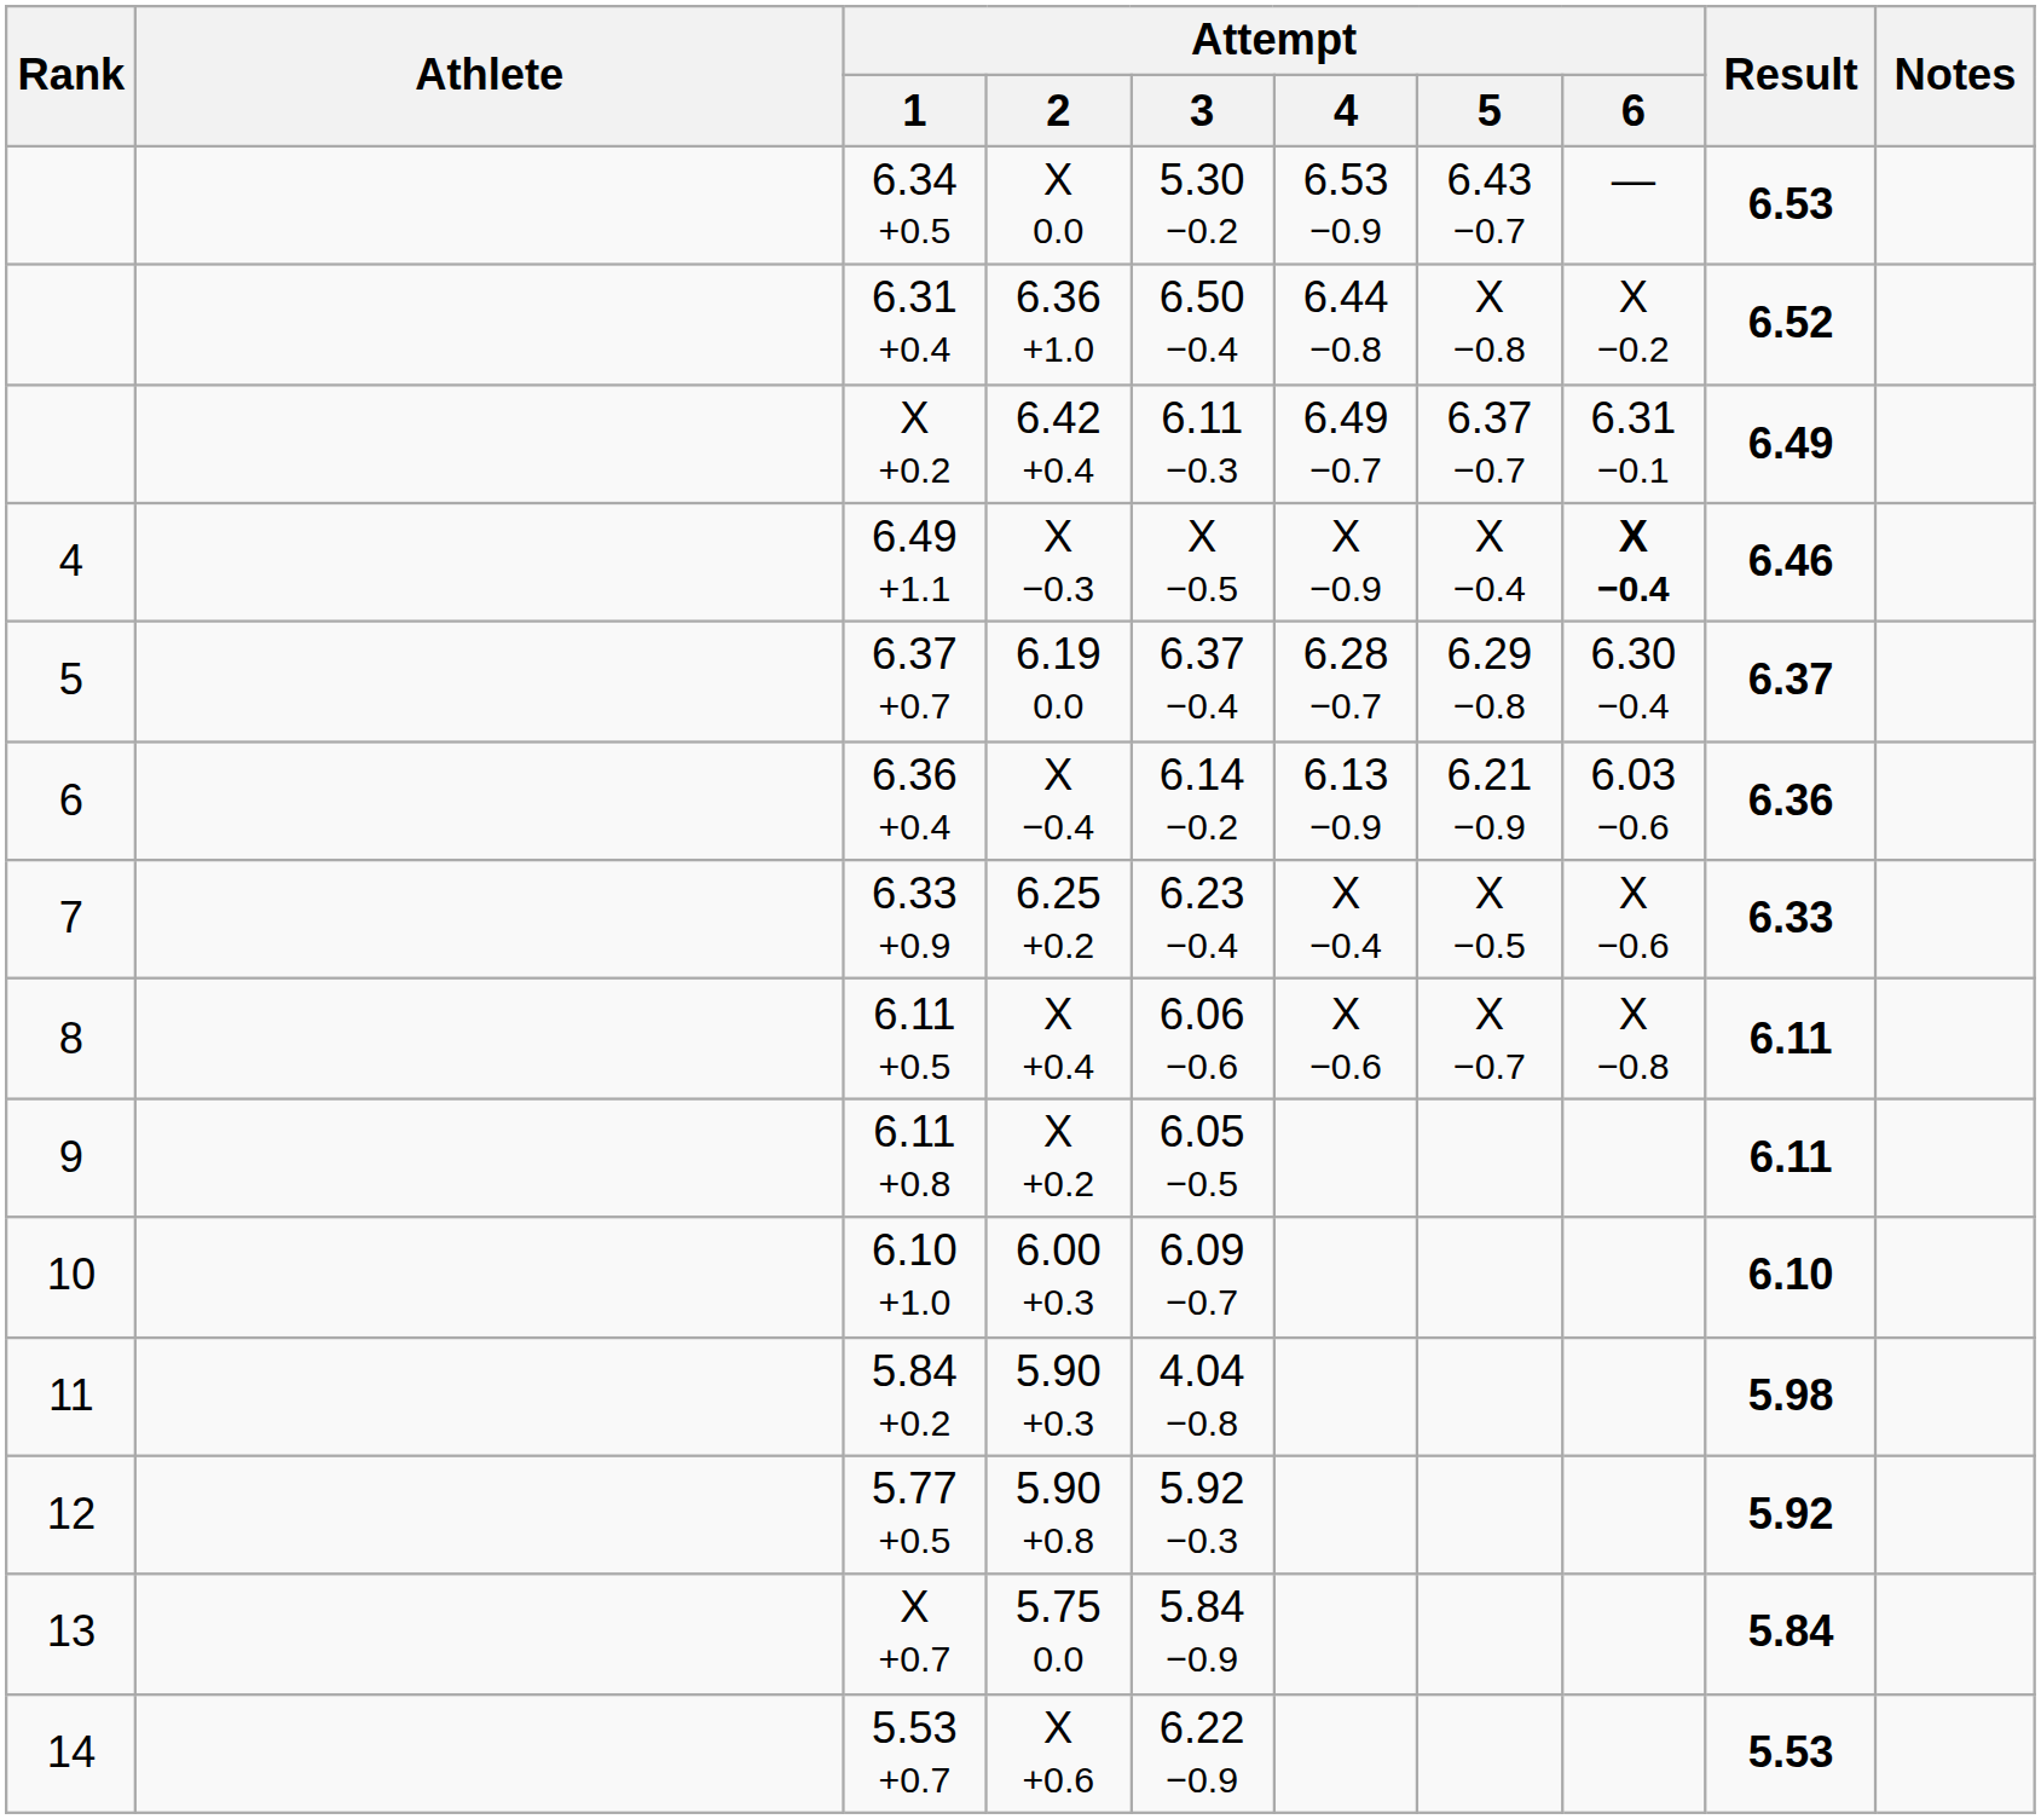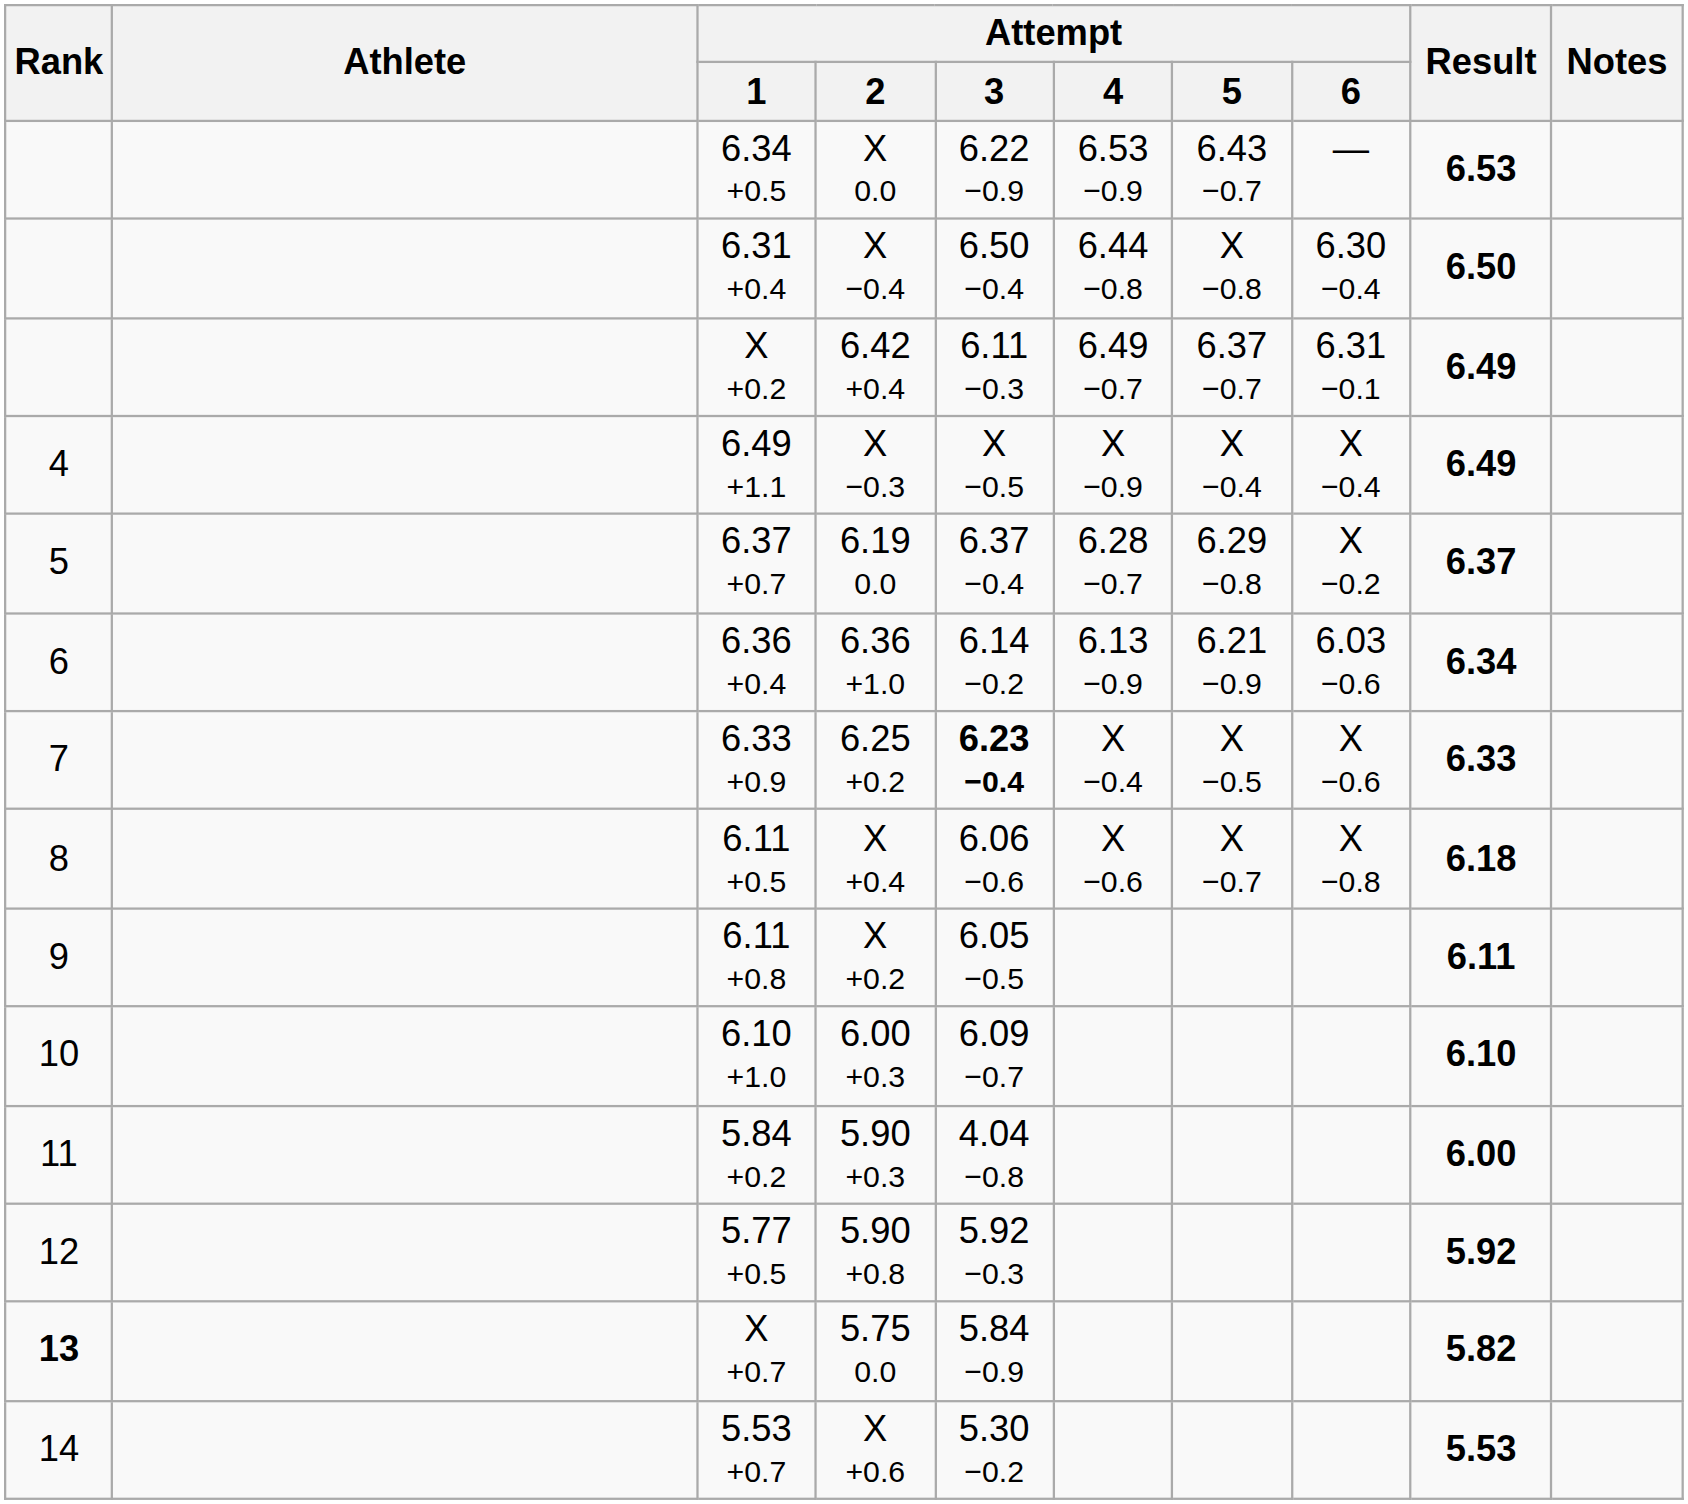6.34 +0.5 | Attempt / 3: 5.30 −0.2 -> 6.22 −0.9
6.31 +0.4 | Attempt / 2: 6.36 +1.0 -> X −0.4
6.31 +0.4 | Attempt / 6: X −0.2 -> 6.30 −0.4
6.31 +0.4 | Result: 6.52 -> 6.50
6.49 +1.1 | Attempt / 6: bold -> normal
6.49 +1.1 | Result: 6.46 -> 6.49
6.37 +0.7 | Attempt / 6: 6.30 −0.4 -> X −0.2
6.36 +0.4 | Attempt / 2: X −0.4 -> 6.36 +1.0
6.36 +0.4 | Result: 6.36 -> 6.34
6.33 +0.9 | Attempt / 3: normal -> bold
6.11 +0.5 | Result: 6.11 -> 6.18
5.84 +0.2 | Result: 5.98 -> 6.00
X +0.7 | Rank: normal -> bold
X +0.7 | Result: 5.84 -> 5.82
5.53 +0.7 | Attempt / 3: 6.22 −0.9 -> 5.30 −0.2
